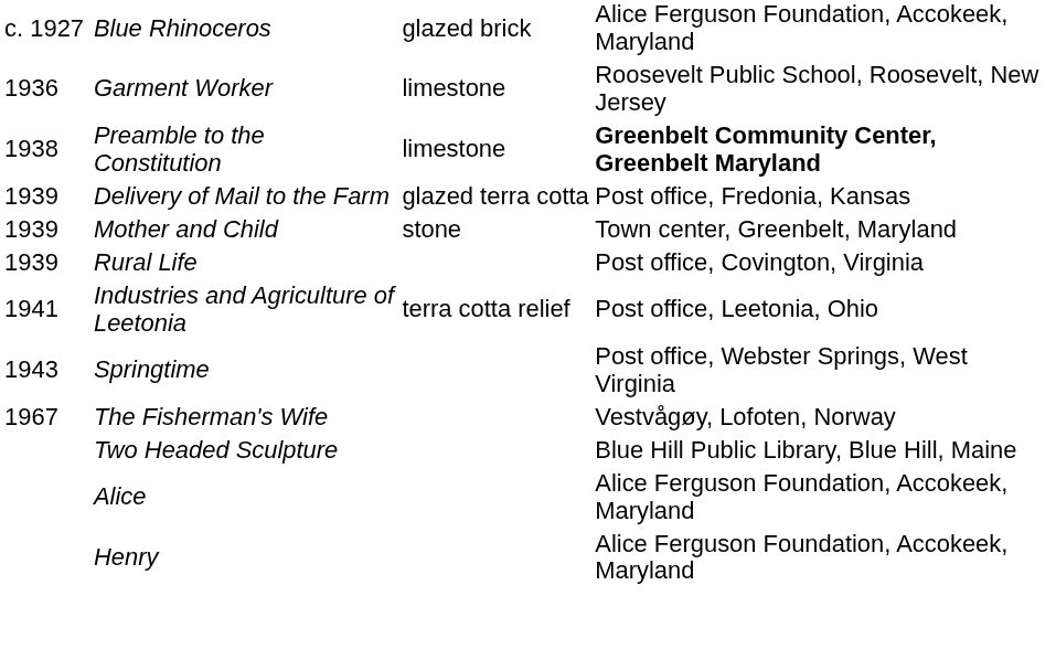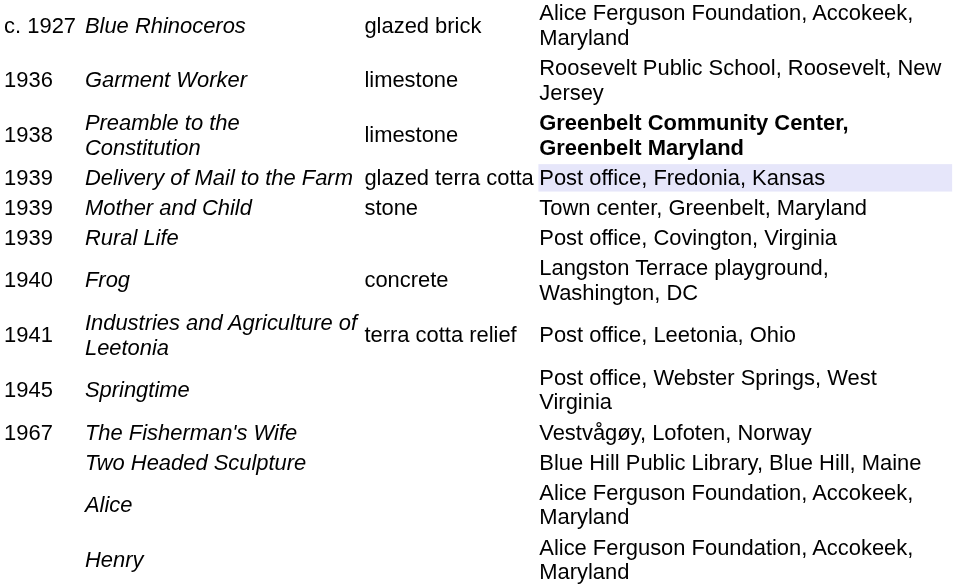Delivery of Mail to the Farm | column 4: no background -> lavender background
+ row: 1940 | Frog | concrete | Langston Terrace playground, Washington, DC
Springtime | column 1: 1943 -> 1945
